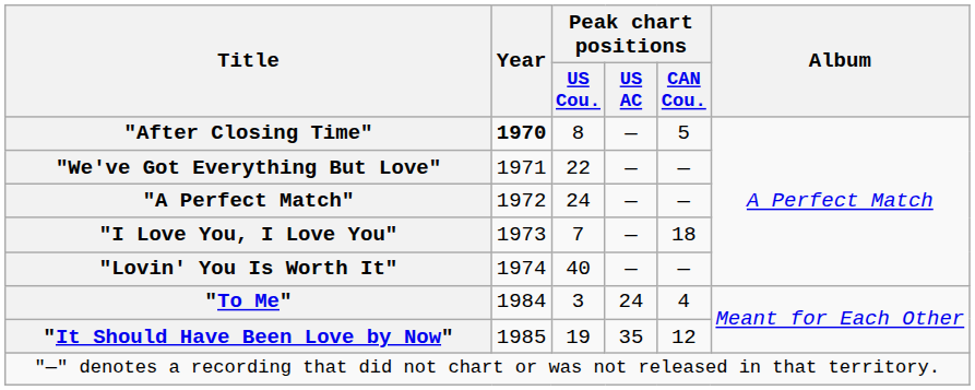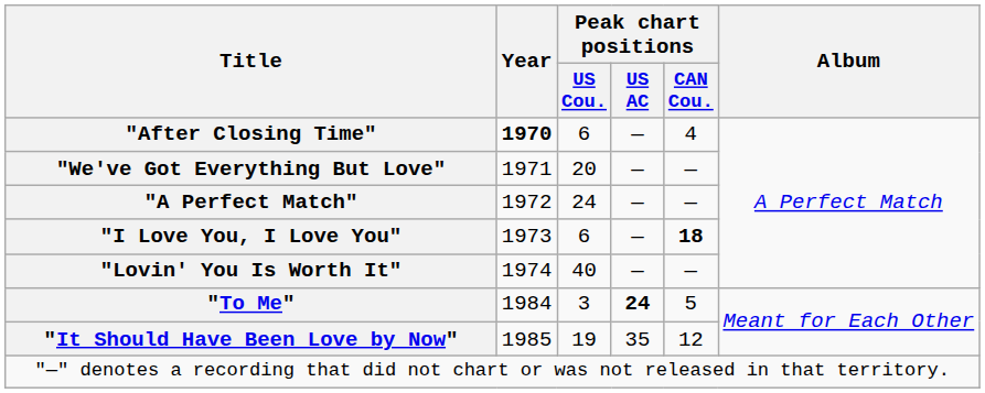"After Closing Time" | Peak chart positions / US Cou.: 8 -> 6
"After Closing Time" | Peak chart positions / CAN Cou.: 5 -> 4
"We've Got Everything But Love" | Peak chart positions / US Cou.: 22 -> 20
"I Love You, I Love You" | Peak chart positions / US Cou.: 7 -> 6
"I Love You, I Love You" | Peak chart positions / CAN Cou.: normal -> bold
"To Me" | Peak chart positions / US AC: normal -> bold
"To Me" | Peak chart positions / CAN Cou.: 4 -> 5
